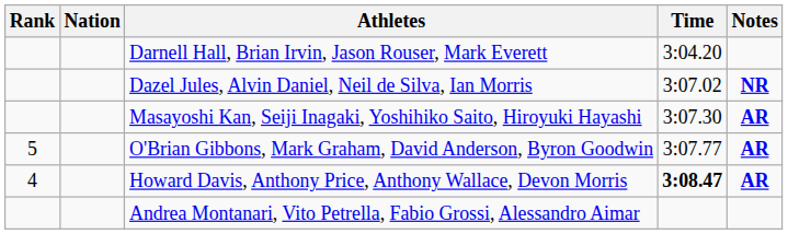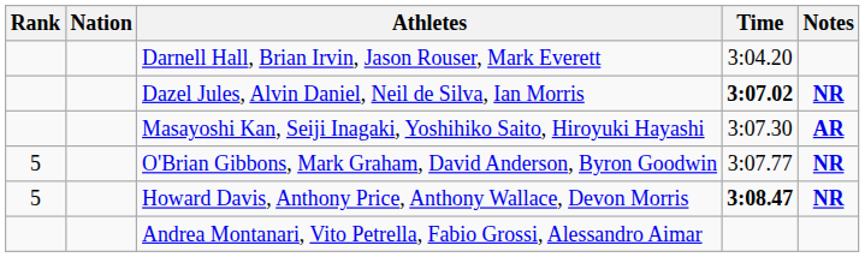Dazel Jules, Alvin Daniel, Neil de Silva, Ian Morris | Time: normal -> bold
O'Brian Gibbons, Mark Graham, David Anderson, Byron Goodwin | Notes: AR -> NR
Howard Davis, Anthony Price, Anthony Wallace, Devon Morris | Rank: 4 -> 5
Howard Davis, Anthony Price, Anthony Wallace, Devon Morris | Notes: AR -> NR
